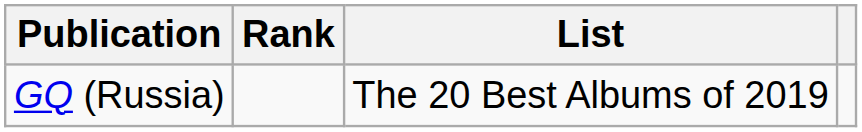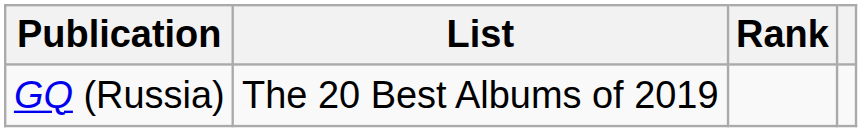columns swapped: List <-> Rank
